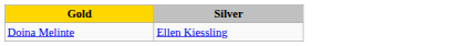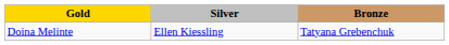+ column: Bronze | Tatyana Grebenchuk
